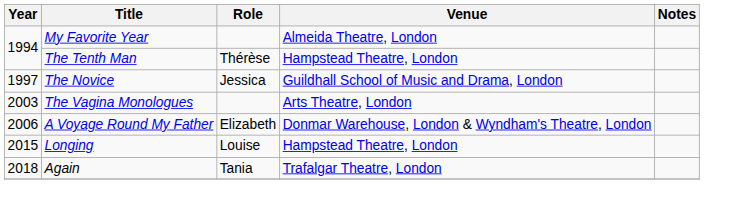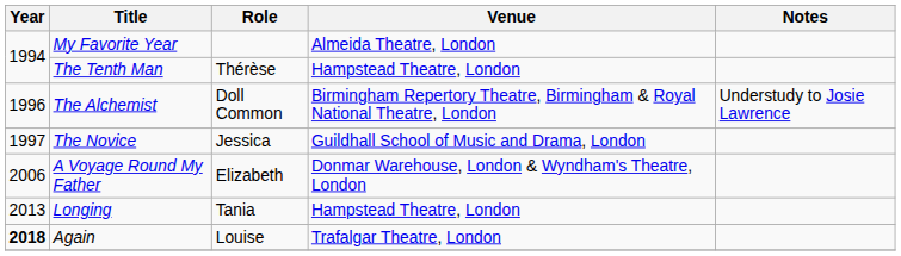+ row: 1996 | The Alchemist | Doll Common | Birmingham Repertory Theatre, Birmingham & Royal National Theatre, London | Understudy to Josie Lawrence
- row: 2003 | The Vagina Monologues | Arts Theatre, London
Longing | Year: 2015 -> 2013
Longing | Role: Louise -> Tania
Again | Year: normal -> bold
Again | Role: Tania -> Louise
